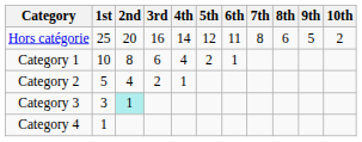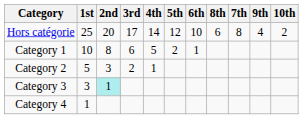columns swapped: 7th <-> 8th
Hors catégorie | 3rd: 16 -> 17
Hors catégorie | 6th: 11 -> 10
Hors catégorie | 9th: 5 -> 4
Category 1 | 4th: 4 -> 5
Category 2 | 2nd: 4 -> 3
